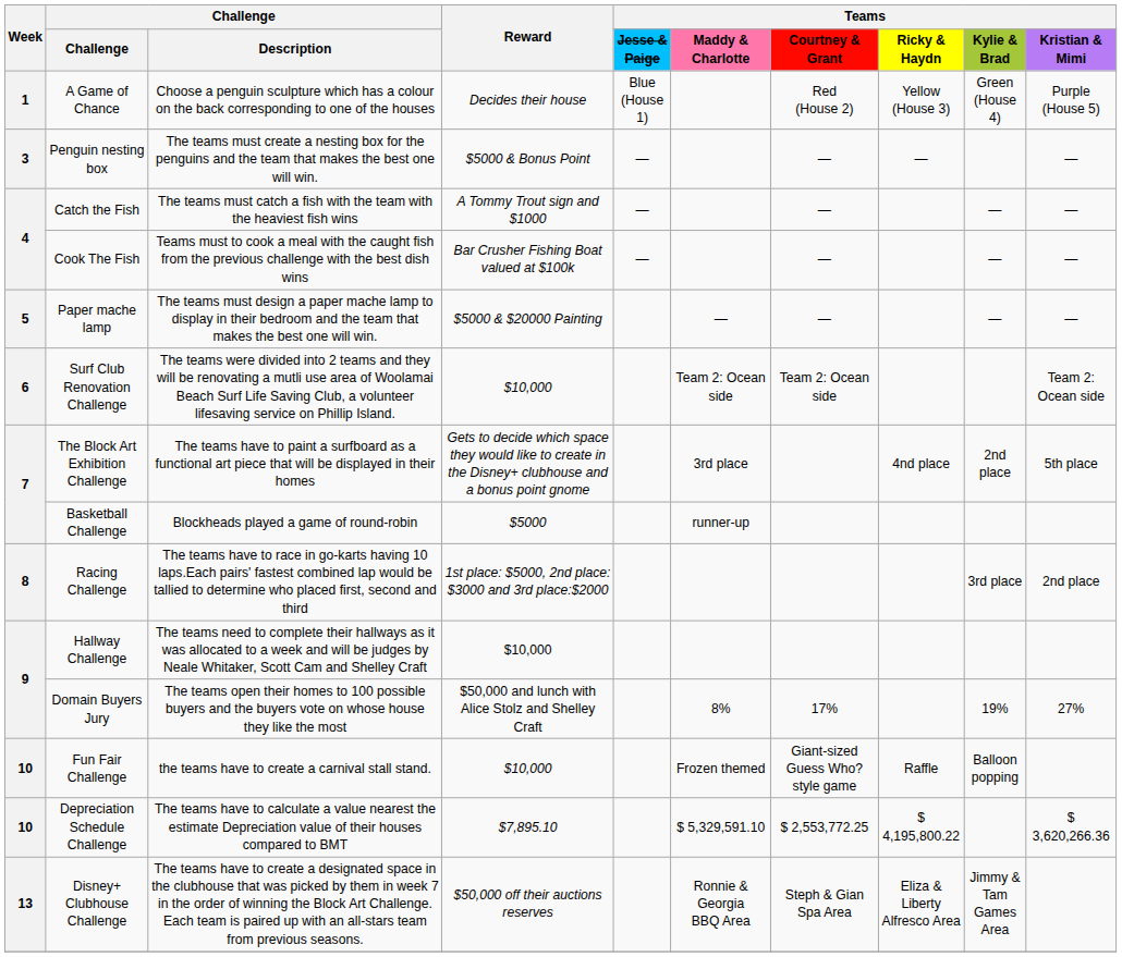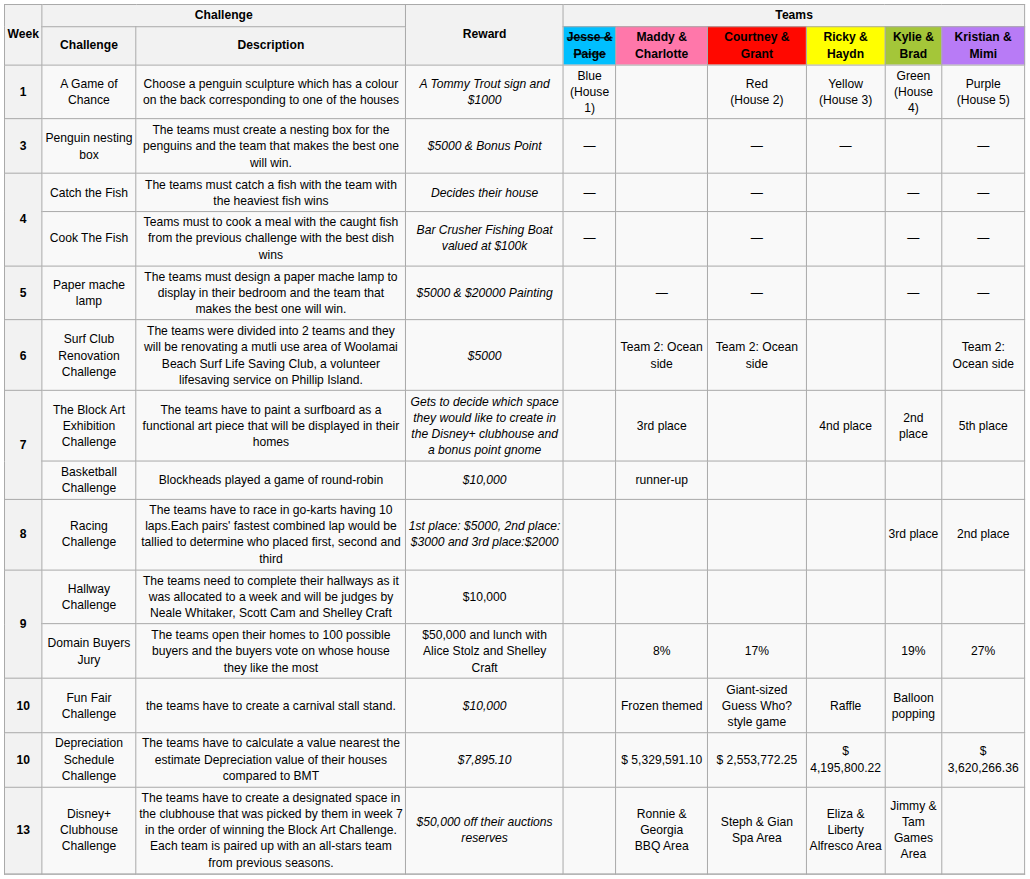A Game of Chance | Reward: Decides their house -> A Tommy Trout sign and $1000
Catch the Fish | Reward: A Tommy Trout sign and $1000 -> Decides their house
Surf Club Renovation Challenge | Reward: $10,000 -> $5000
Basketball Challenge | Reward: $5000 -> $10,000
